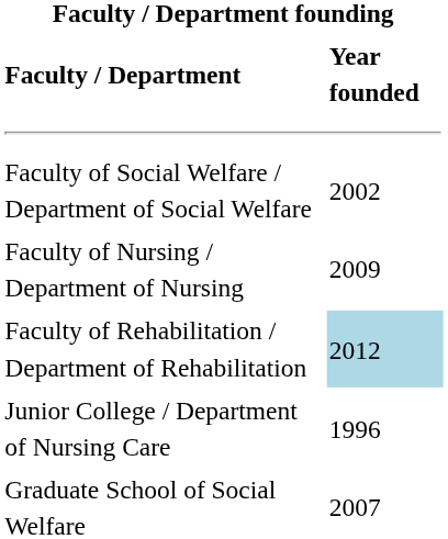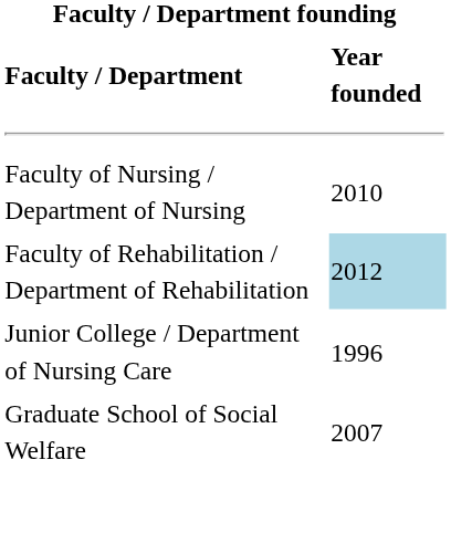- row: Faculty of Social Welfare / Department of Social Welfare | 2002
Faculty of Nursing / Department of Nursing | Year founded: 2009 -> 2010
